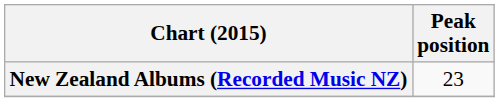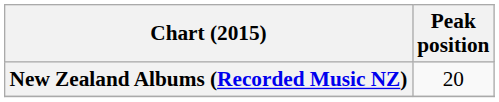New Zealand Albums (Recorded Music NZ) | Peak position: 23 -> 20
